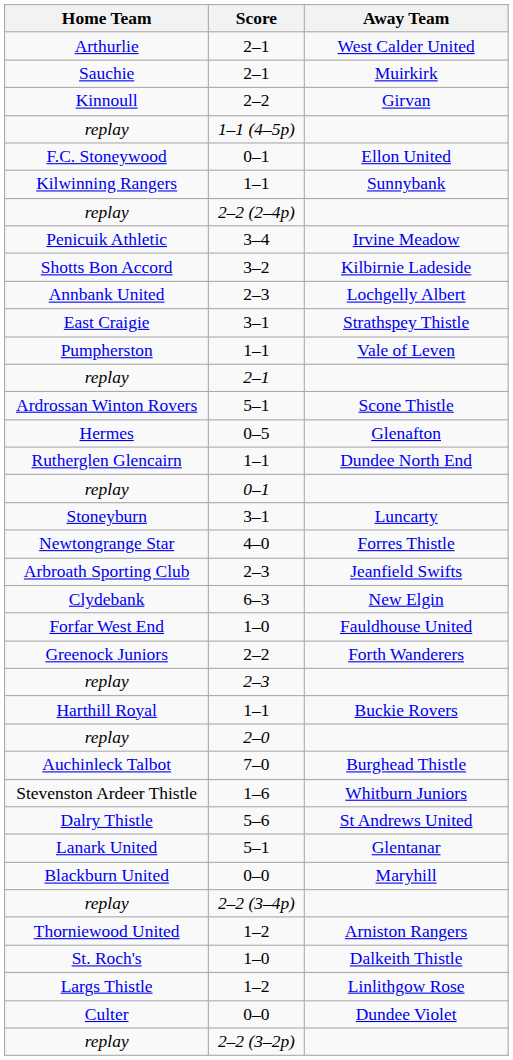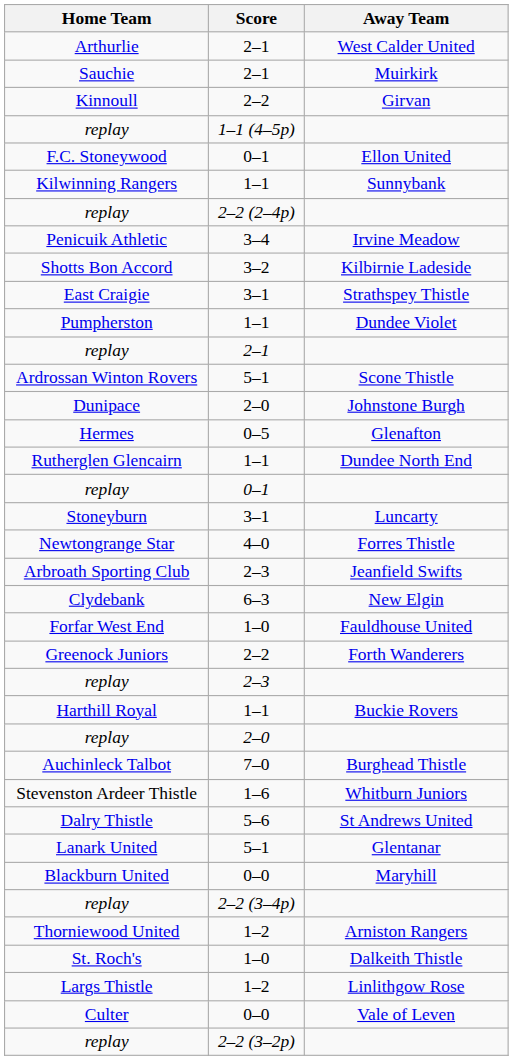- row: Annbank United | 2–3 | Lochgelly Albert
Pumpherston | Away Team: Vale of Leven -> Dundee Violet
+ row: Dunipace | 2–0 | Johnstone Burgh
Culter | Away Team: Dundee Violet -> Vale of Leven
